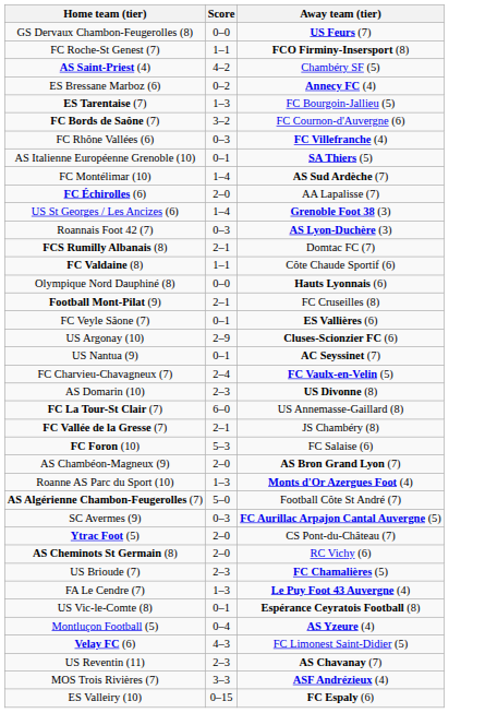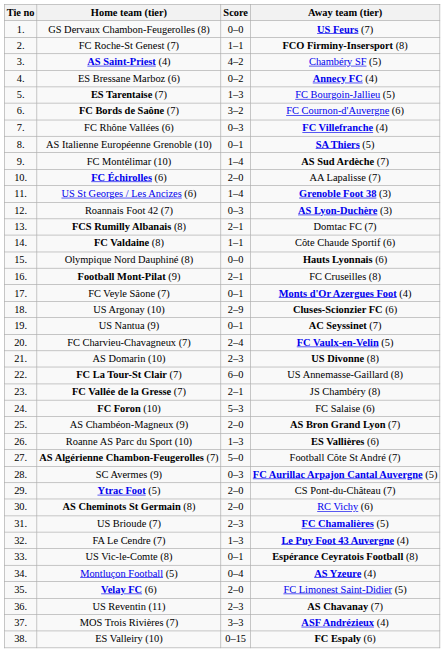+ column: Tie no | 1. | 2. | 3. | 4. | 5. | 6. | 7. | 8. | 9. | 10. | 11. | 12. | 13. | 14. | 15. | 16. | 17. | 18. | 19. | 20. | 21. | 22. | 23. | 24. | 25. | 26. | 27. | 28. | 29. | 30. | 31. | 32. | 33. | 34. | 35. | 36. | 37. | 38.
FC Veyle Sâone (7) | Away team (tier): ES Vallières (6) -> Monts d'Or Azergues Foot (4)
Roanne AS Parc du Sport (10) | Away team (tier): Monts d'Or Azergues Foot (4) -> ES Vallières (6)
Velay FC (6) | Score: 4–3 -> 2–0
